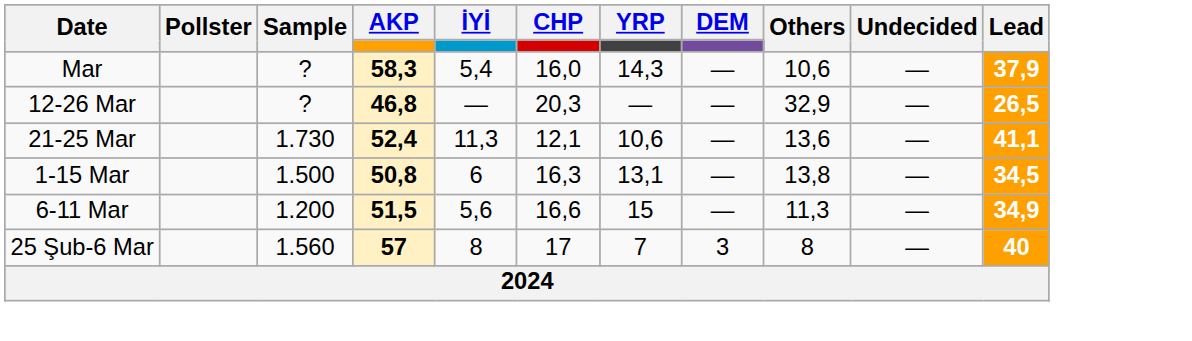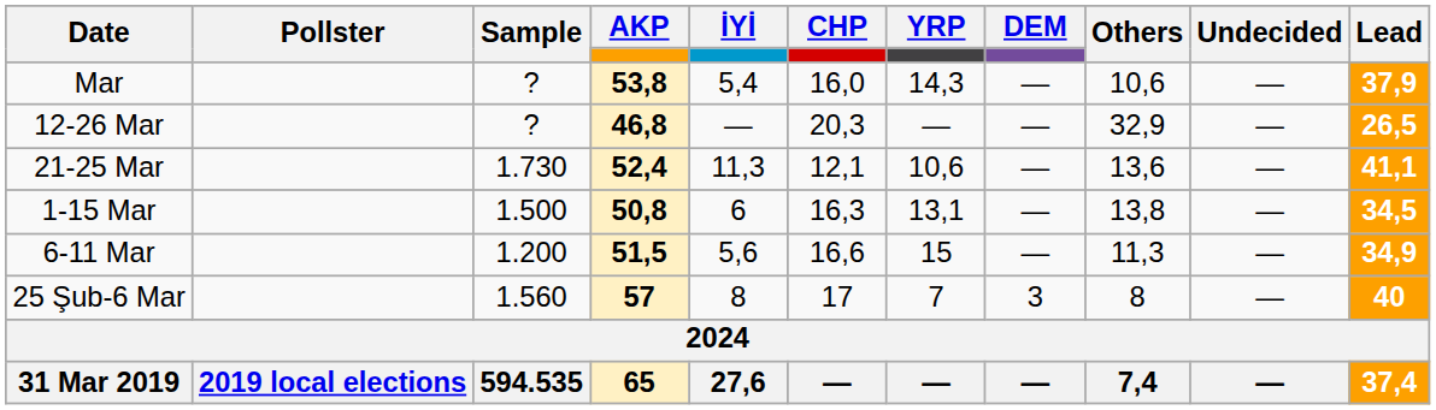Mar | AKP: 58,3 -> 53,8
+ row: 31 Mar 2019 | 2019 local elections | 594.535 | 65 | 27,6 | — | — | — | 7,4 | — | 37,4
